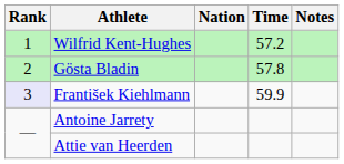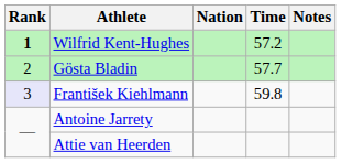Wilfrid Kent-Hughes | Rank: normal -> bold
Gösta Bladin | Time: 57.8 -> 57.7
František Kiehlmann | Time: 59.9 -> 59.8
